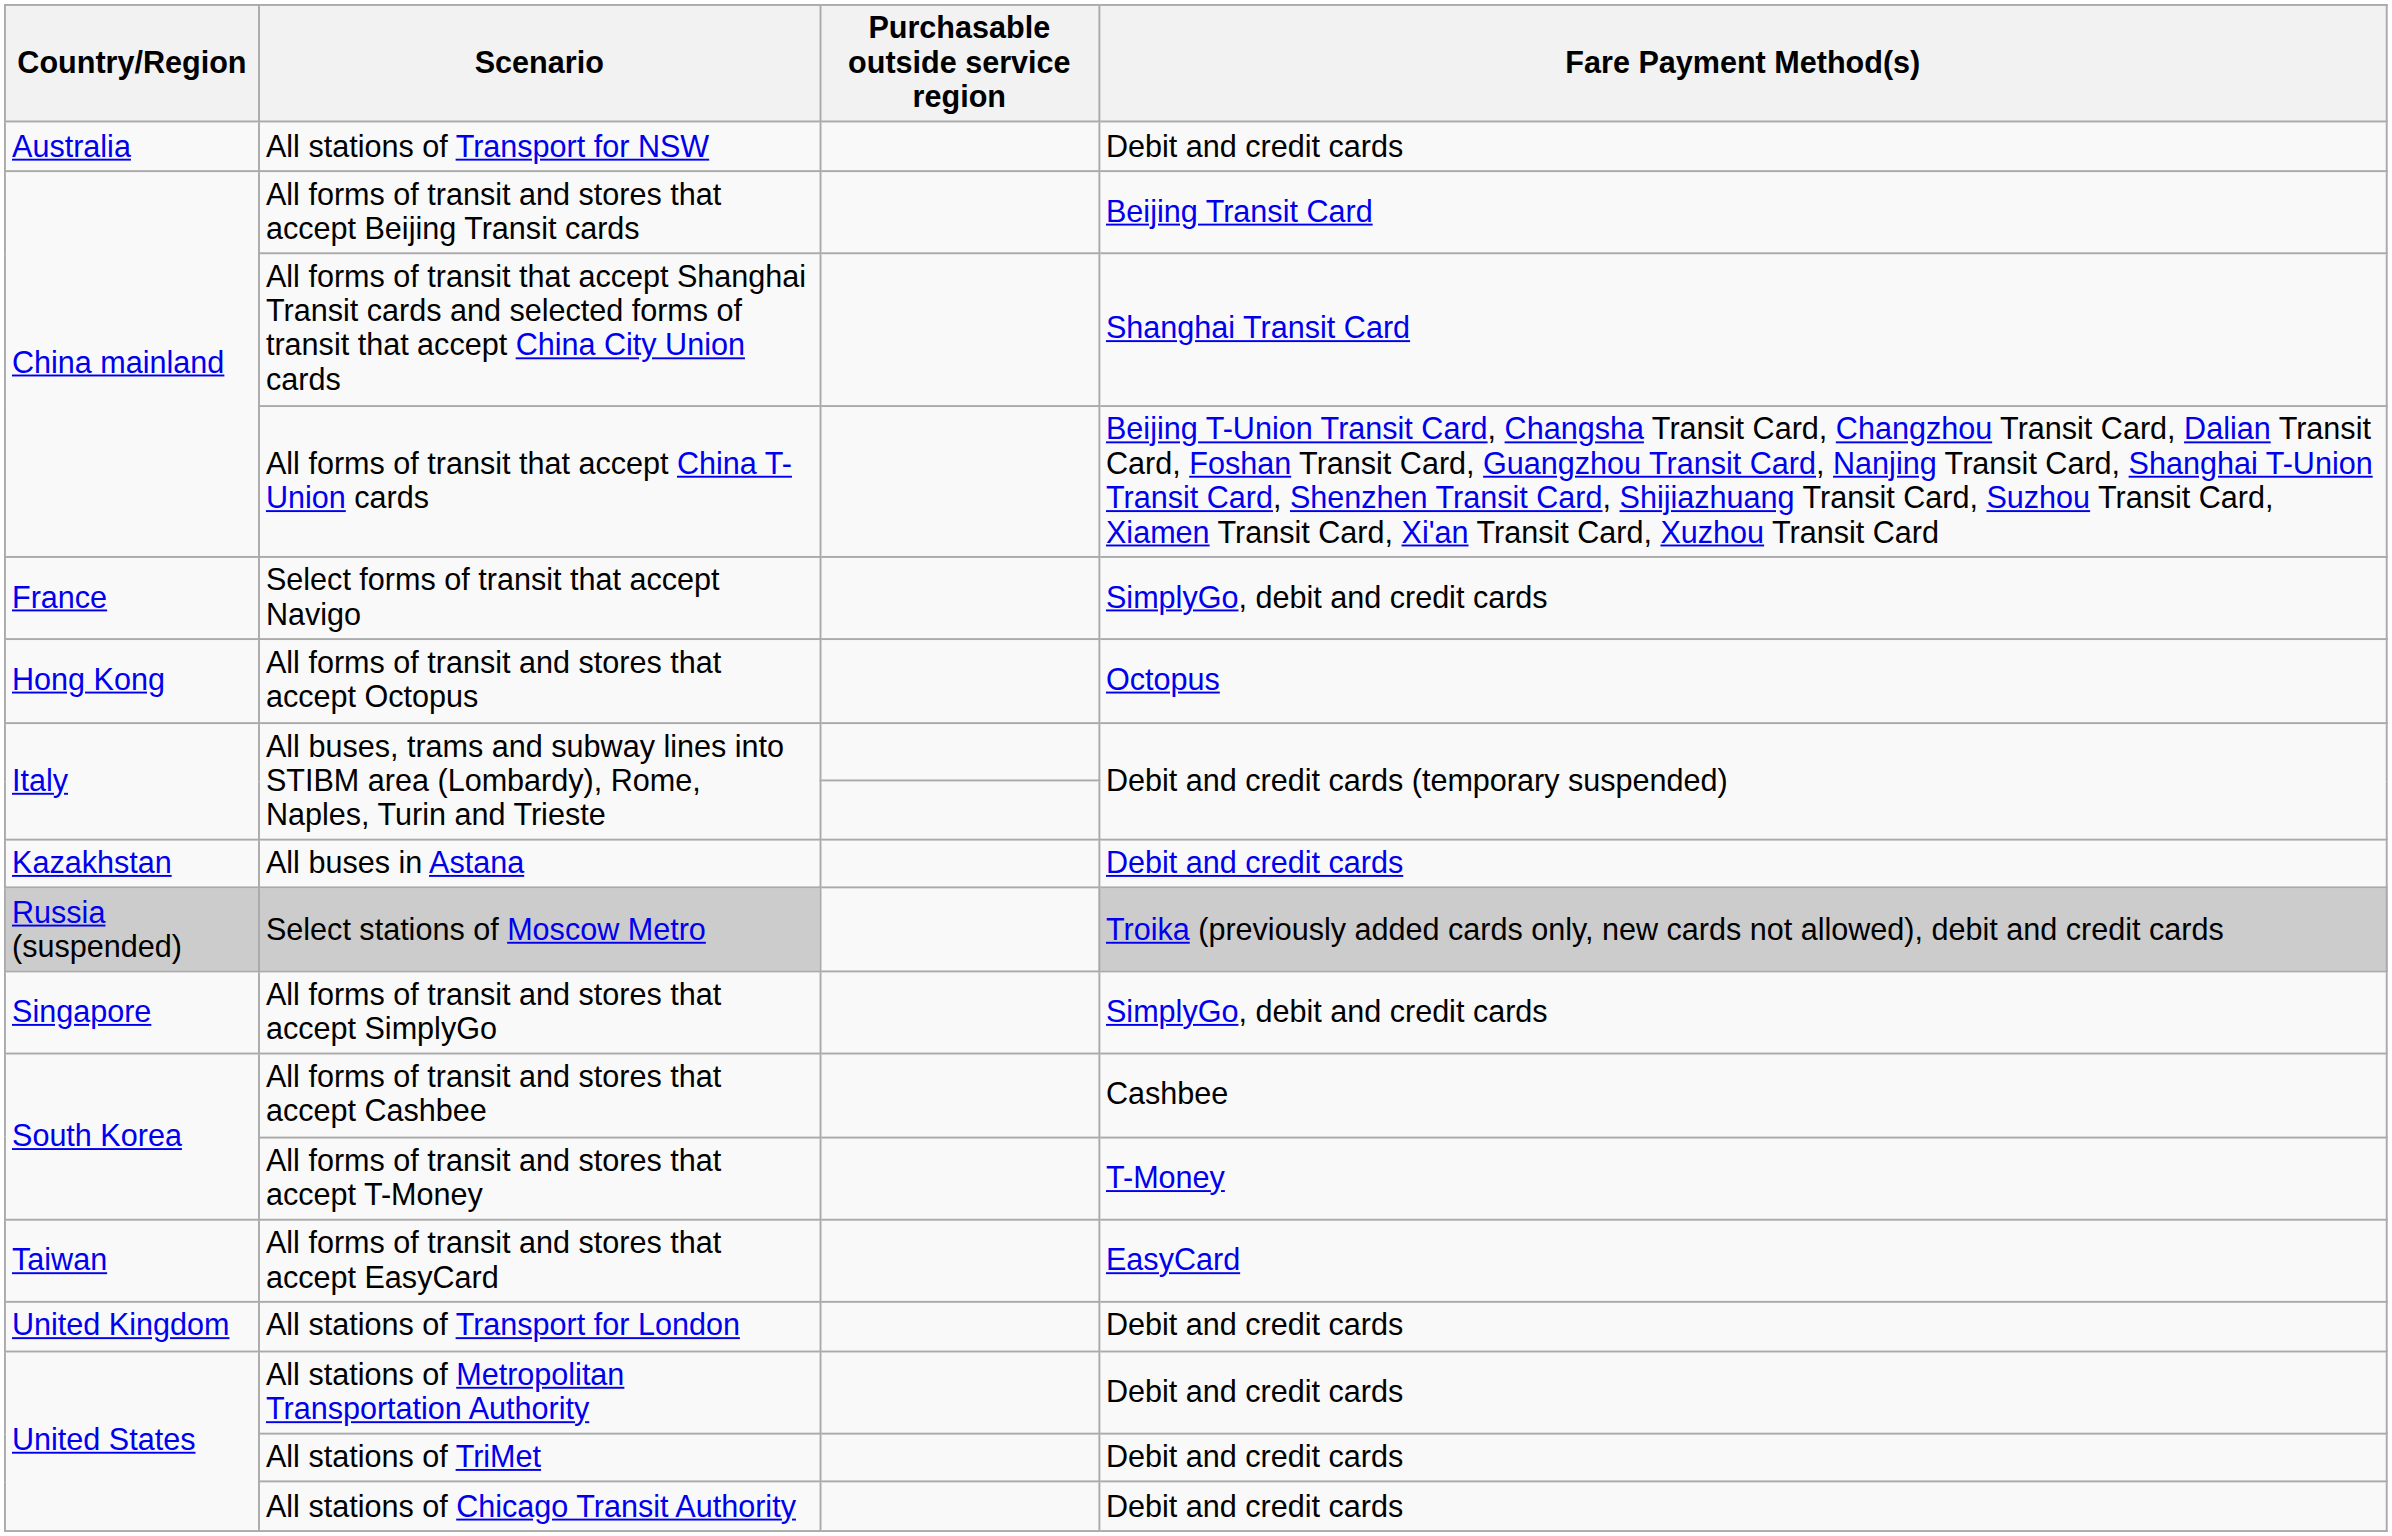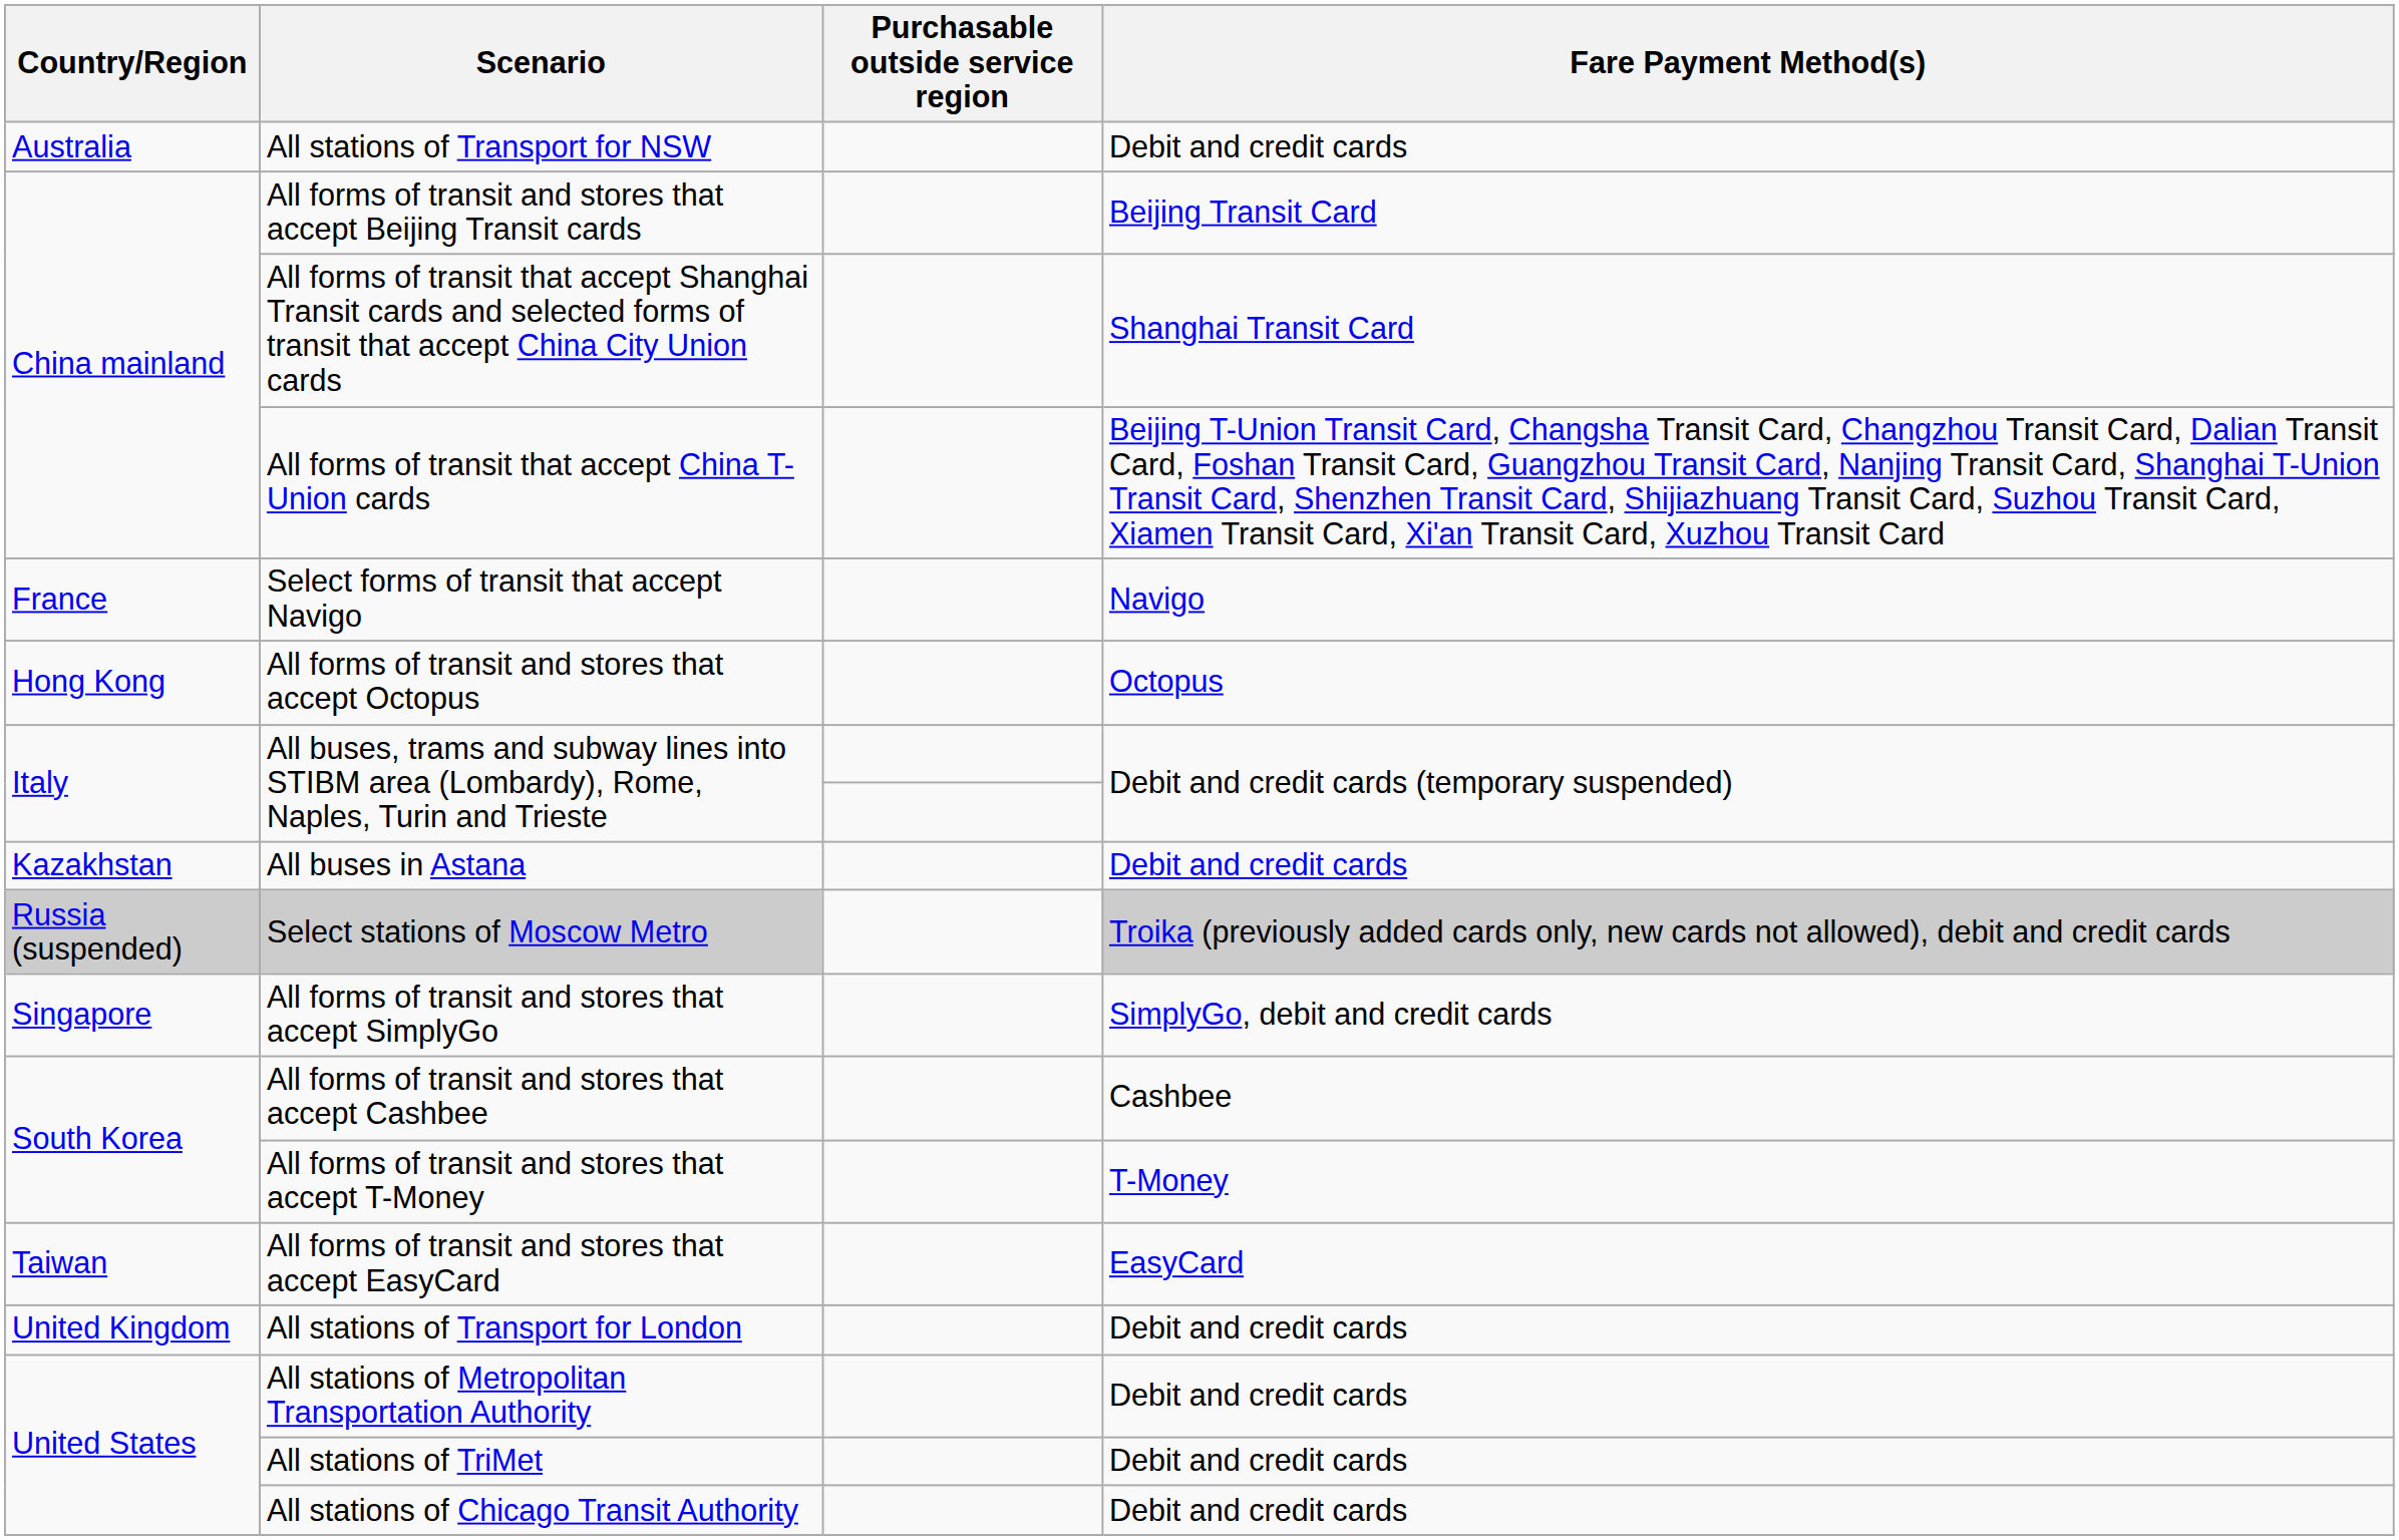Select forms of transit that accept Navigo | Fare Payment Method(s): SimplyGo, debit and credit cards -> Navigo
